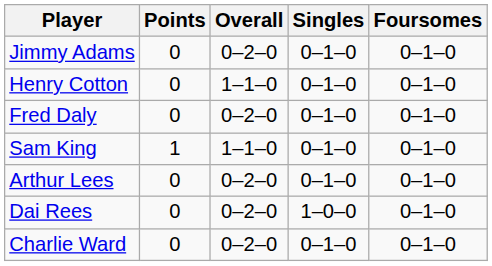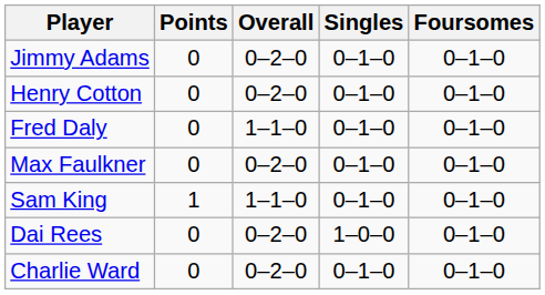Henry Cotton | Overall: 1–1–0 -> 0–2–0
Fred Daly | Overall: 0–2–0 -> 1–1–0
+ row: Max Faulkner | 0 | 0–2–0 | 0–1–0 | 0–1–0
- row: Arthur Lees | 0 | 0–2–0 | 0–1–0 | 0–1–0
